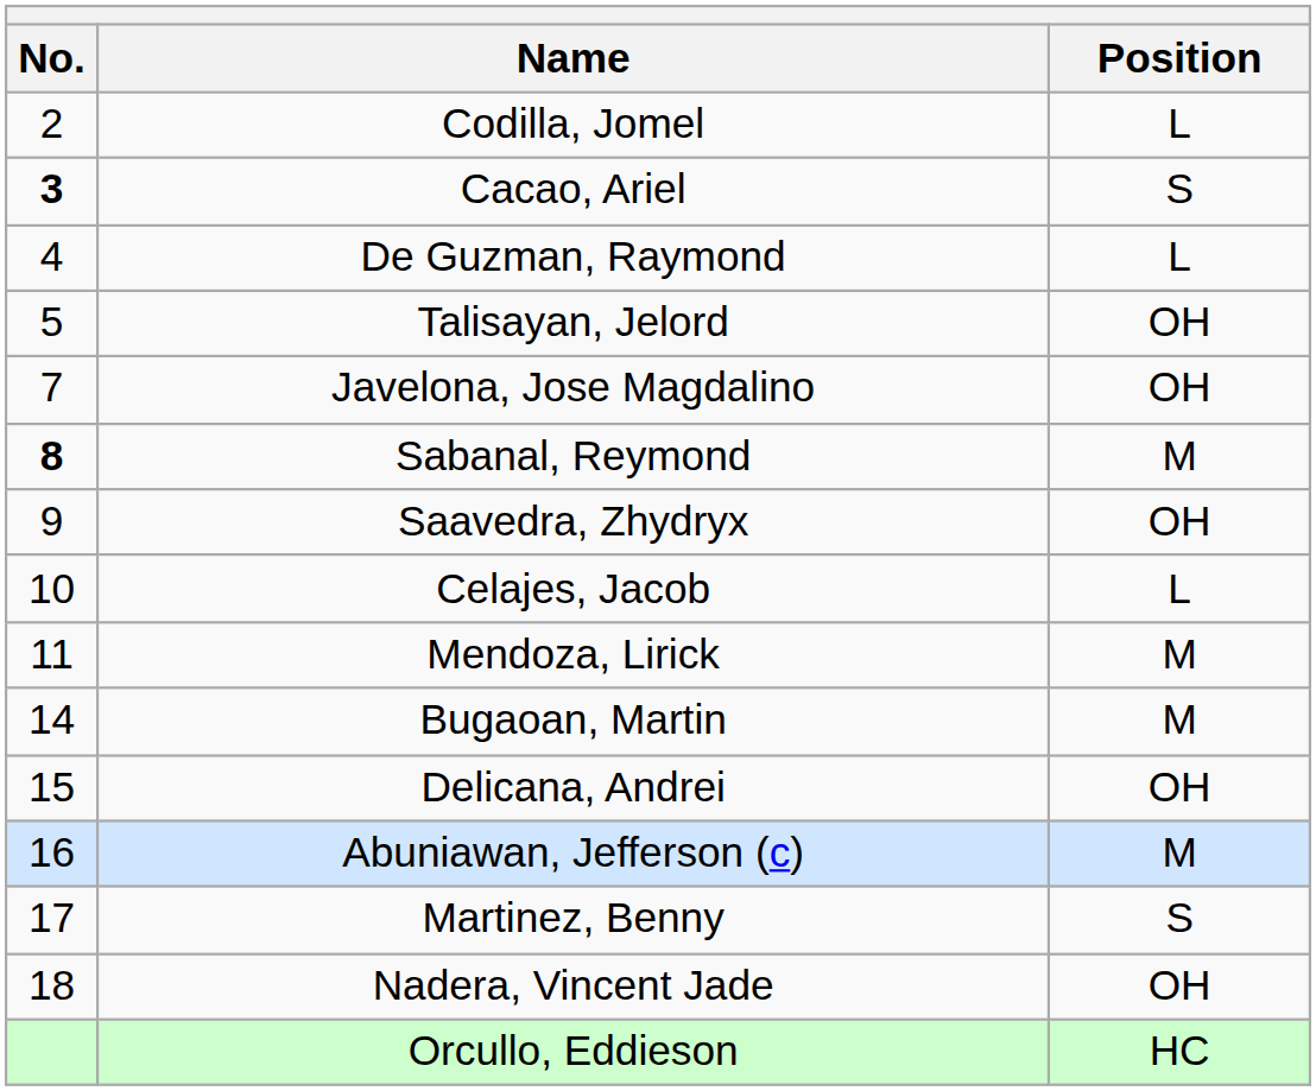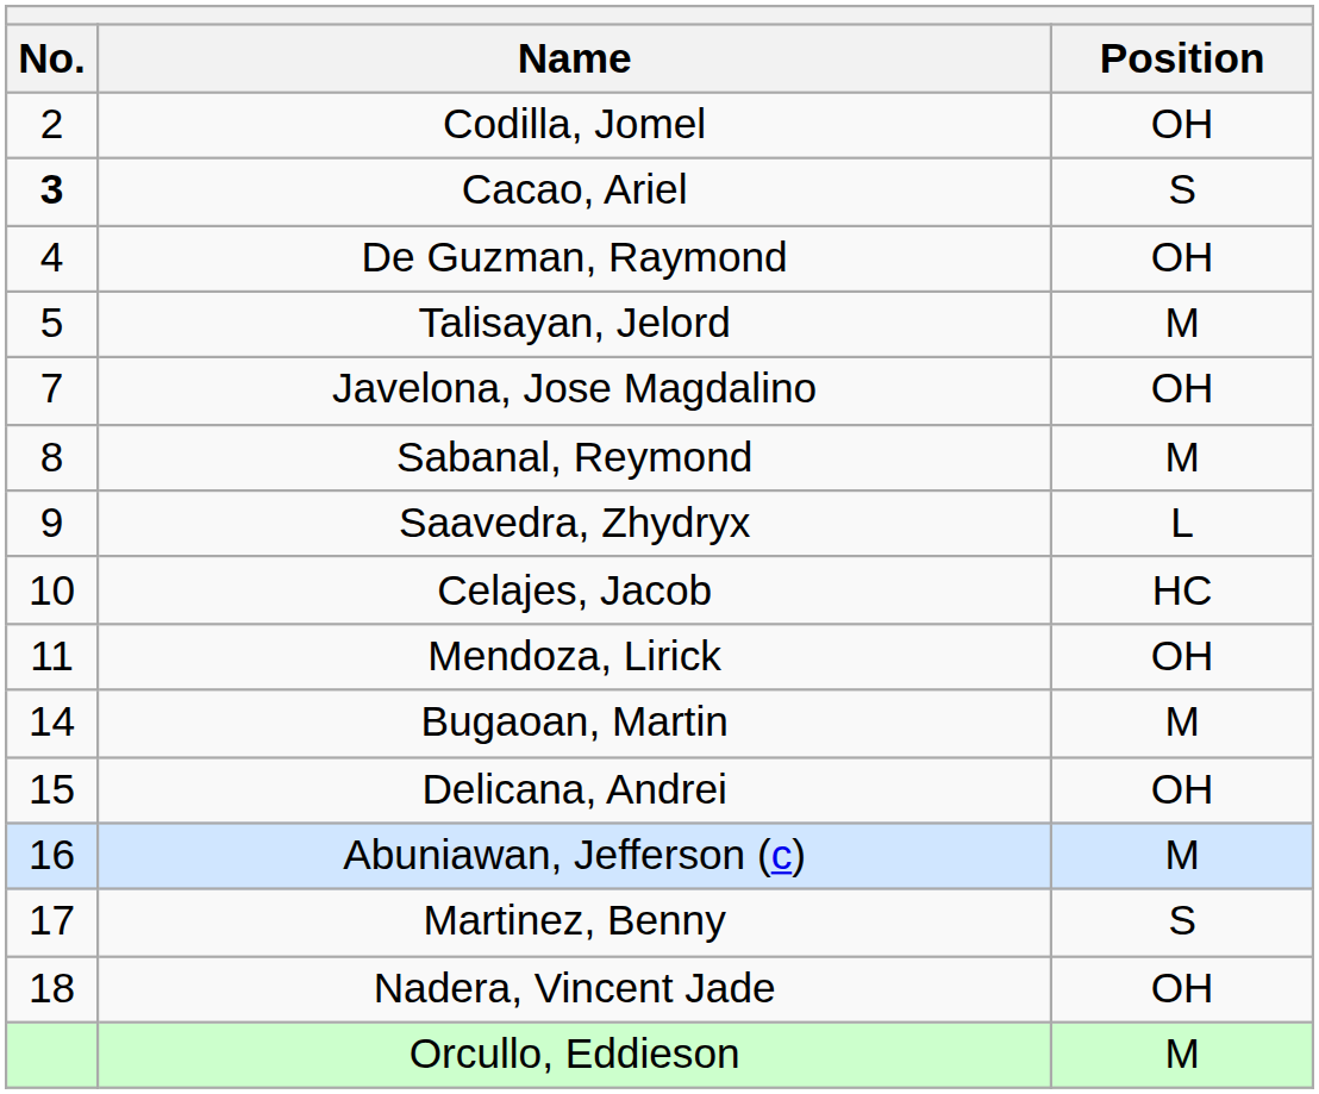Codilla, Jomel | Position: L -> OH
De Guzman, Raymond | Position: L -> OH
Talisayan, Jelord | Position: OH -> M
Sabanal, Reymond | No.: bold -> normal
Saavedra, Zhydryx | Position: OH -> L
Celajes, Jacob | Position: L -> HC
Mendoza, Lirick | Position: M -> OH
Orcullo, Eddieson | Position: HC -> M
